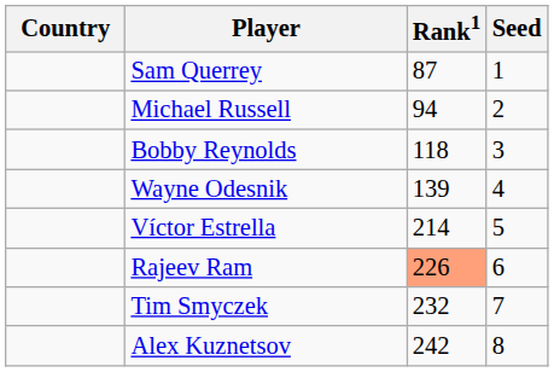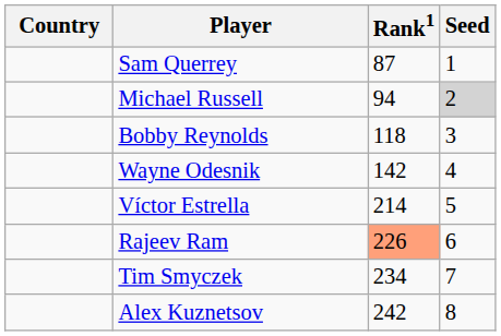Michael Russell | Seed: no background -> lightgrey background
Wayne Odesnik | Rank1: 139 -> 142
Tim Smyczek | Rank1: 232 -> 234
